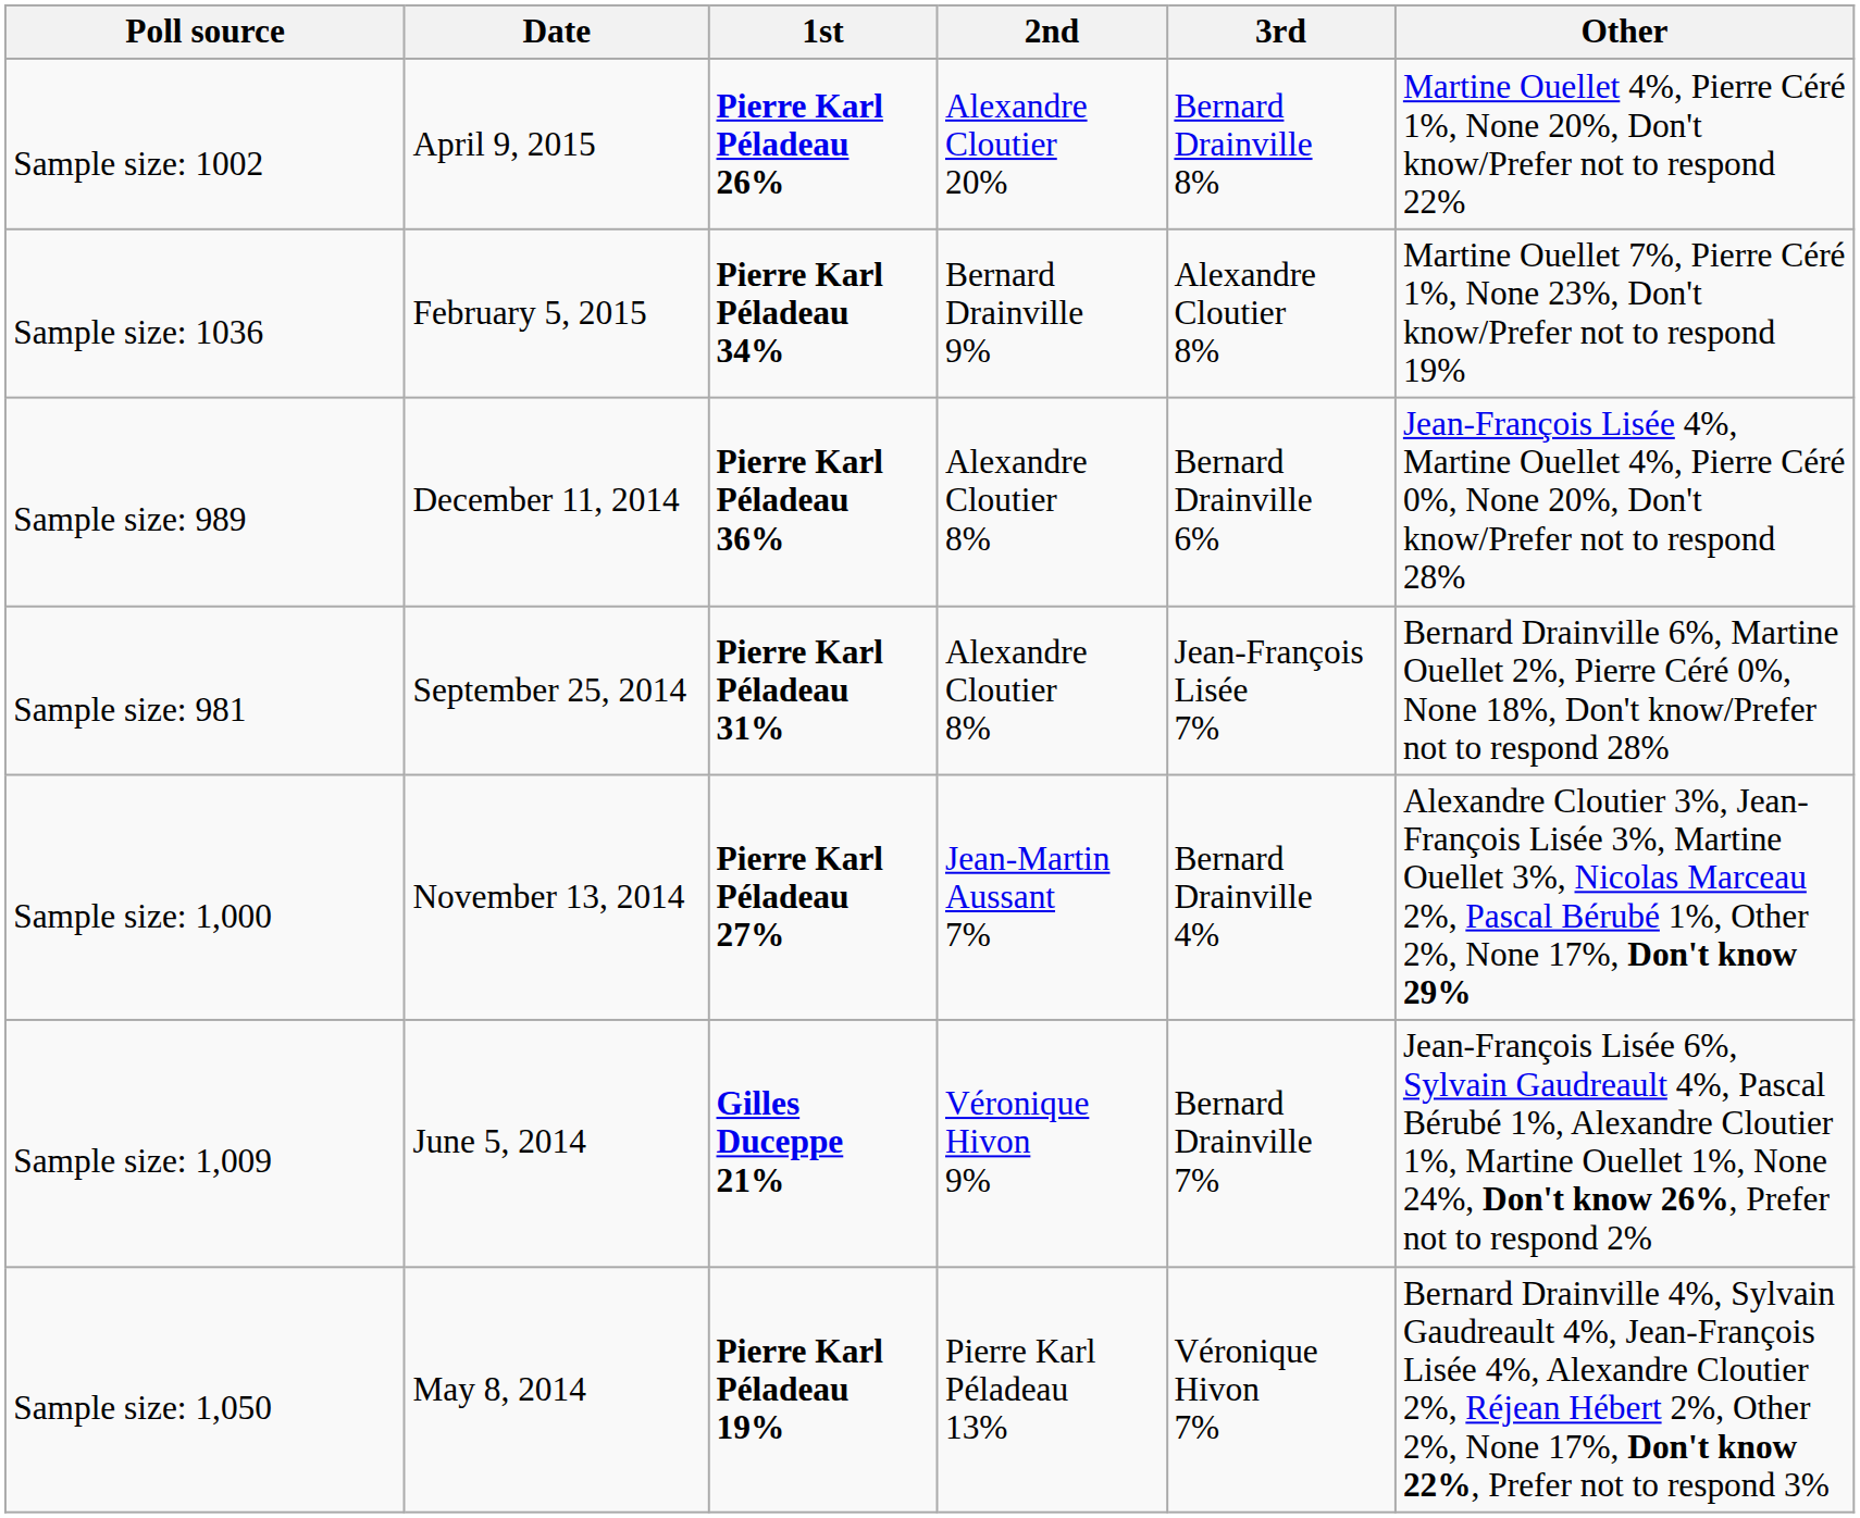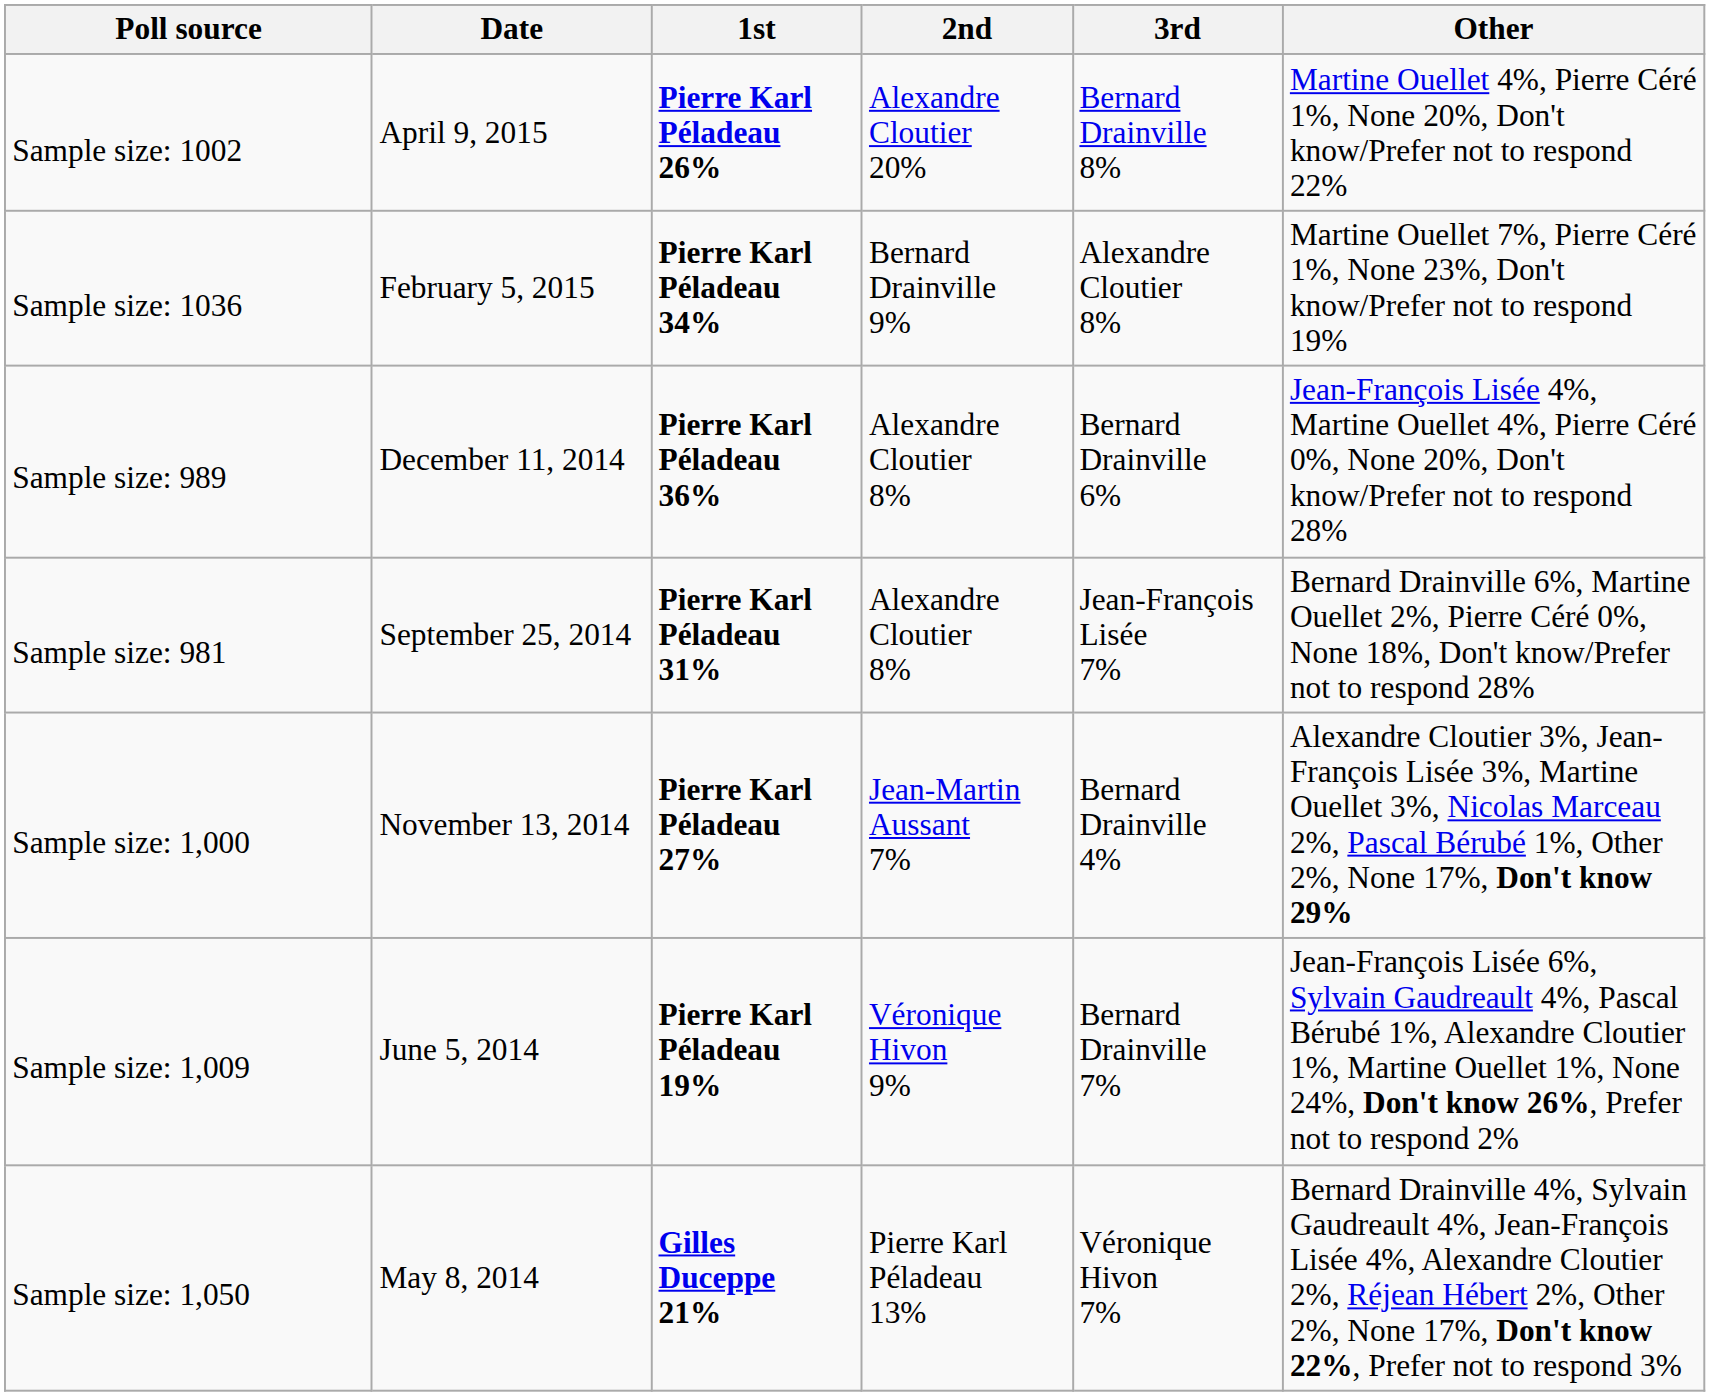Sample size: 1,009 | 1st: Gilles Duceppe 21% -> Pierre Karl Péladeau 19%
Sample size: 1,050 | 1st: Pierre Karl Péladeau 19% -> Gilles Duceppe 21%
